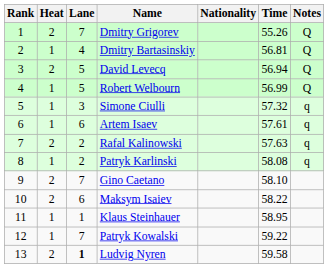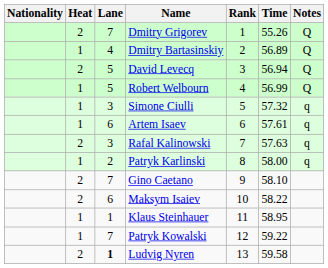columns swapped: Rank <-> Nationality
Dmitry Bartasinskiy | Time: 56.81 -> 56.89
Rafal Kalinowski | Lane: 2 -> 3
Patryk Karlinski | Time: 58.08 -> 58.00
